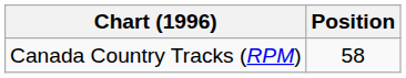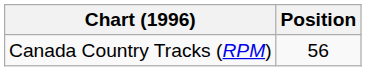Canada Country Tracks (RPM) | Position: 58 -> 56
